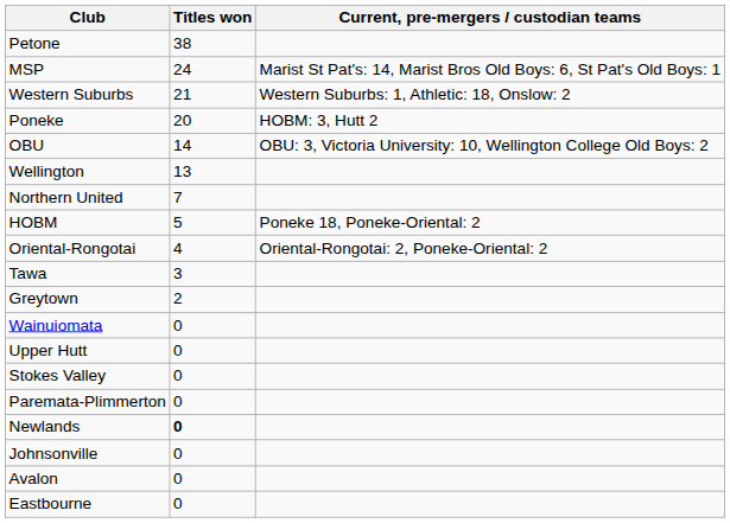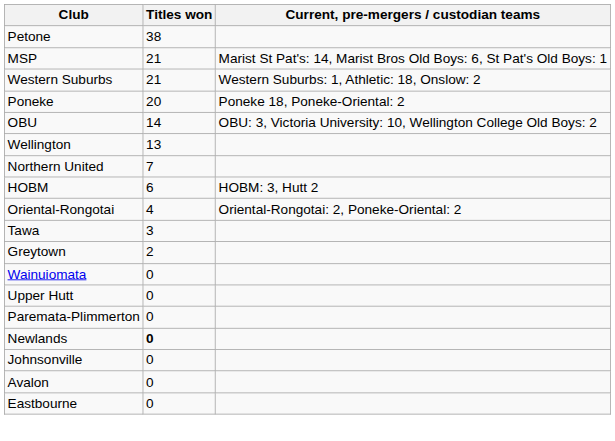MSP | Titles won: 24 -> 21
Poneke | Current, pre-mergers / custodian teams: HOBM: 3, Hutt 2 -> Poneke 18, Poneke-Oriental: 2
HOBM | Titles won: 5 -> 6
HOBM | Current, pre-mergers / custodian teams: Poneke 18, Poneke-Oriental: 2 -> HOBM: 3, Hutt 2
- row: Stokes Valley | 0
